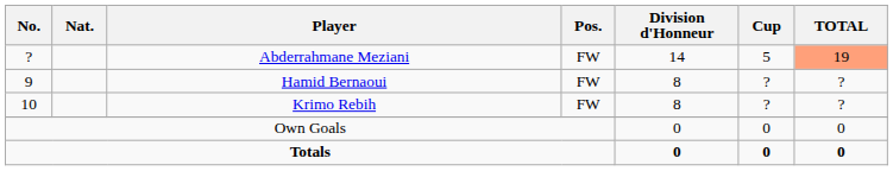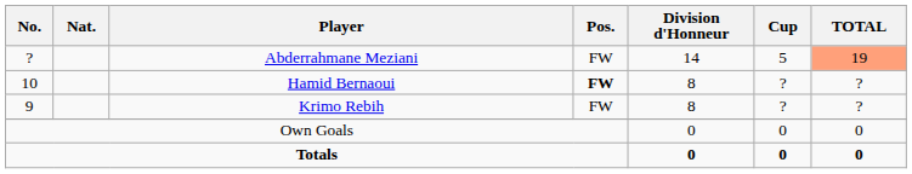Hamid Bernaoui | No.: 9 -> 10
Hamid Bernaoui | Pos.: normal -> bold
Krimo Rebih | No.: 10 -> 9
